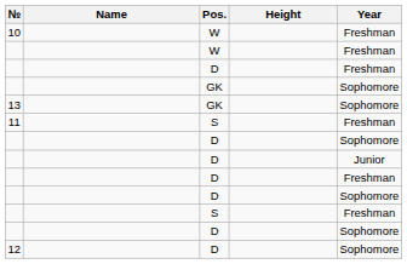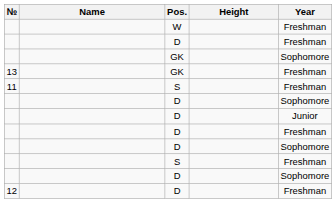- row: 10 | W | Freshman
13 | Year: Sophomore -> Freshman
12 | Year: Sophomore -> Freshman
